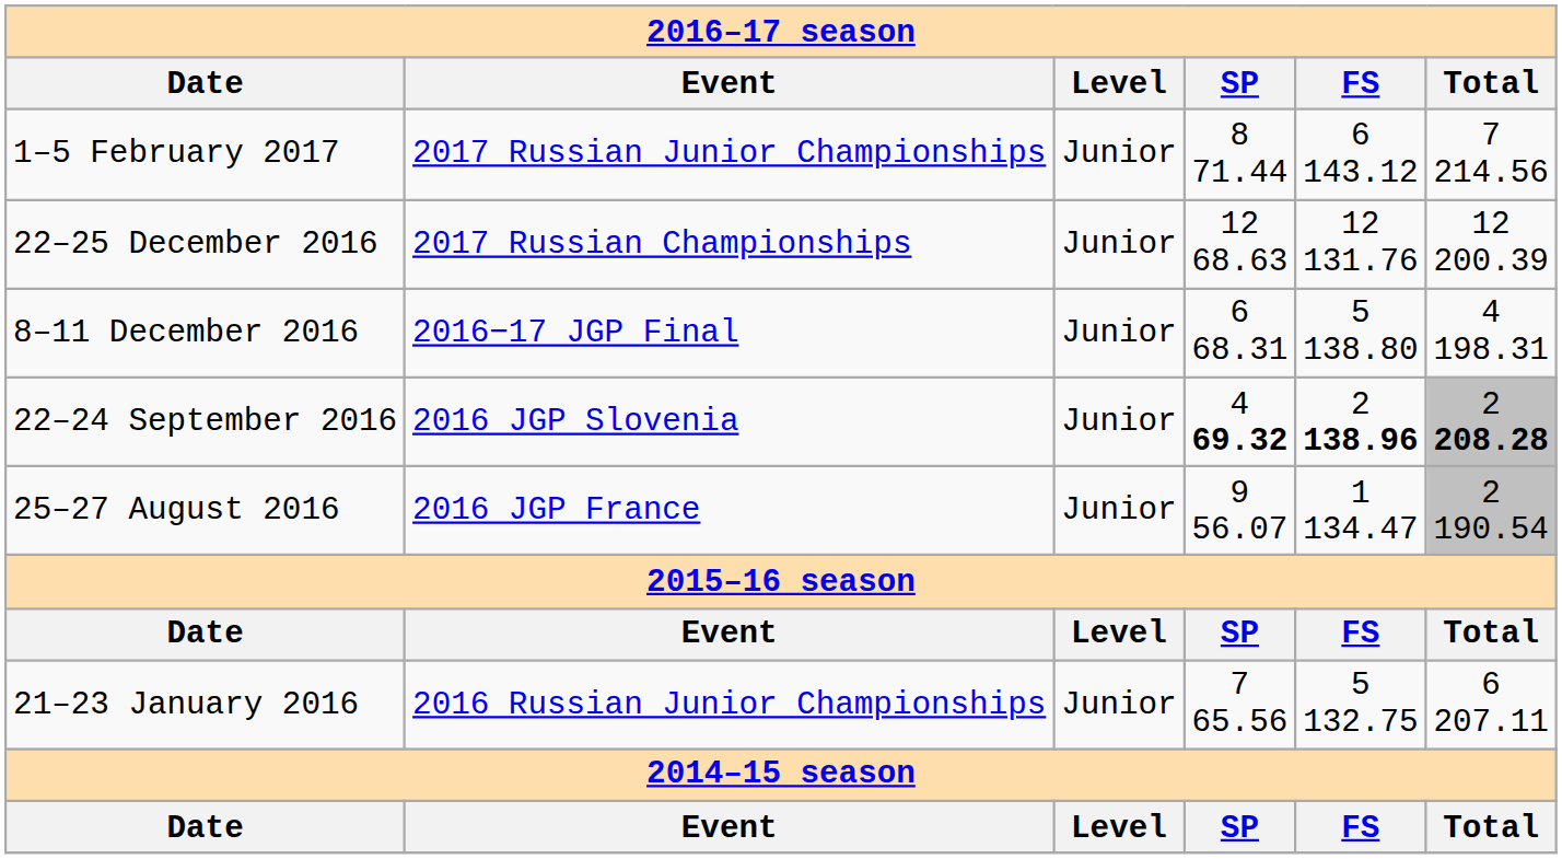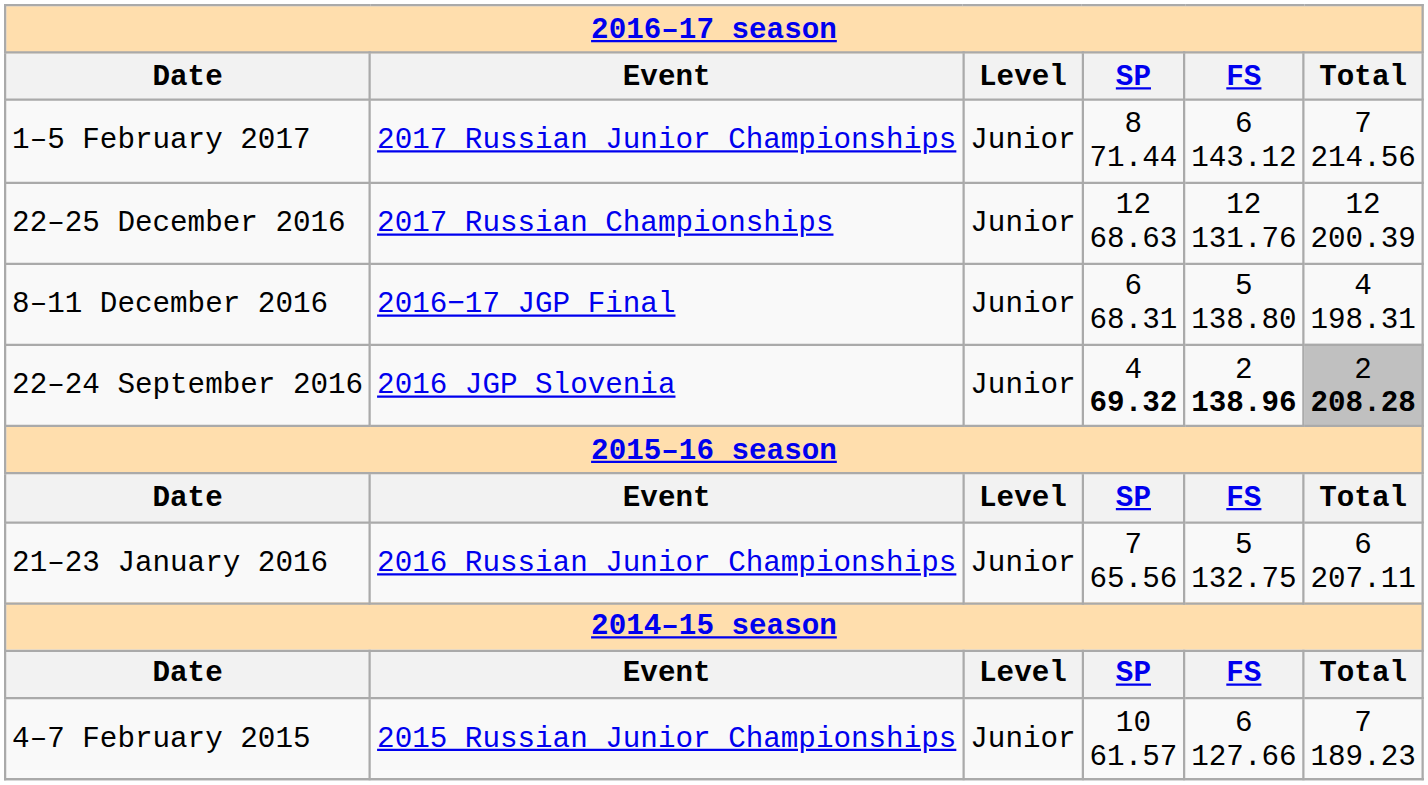- row: 25–27 August 2016 | 2016 JGP France | Junior | 9 56.07 | 1 134.47 | 2 190.54
+ row: 4–7 February 2015 | 2015 Russian Junior Championships | Junior | 10 61.57 | 6 127.66 | 7 189.23
